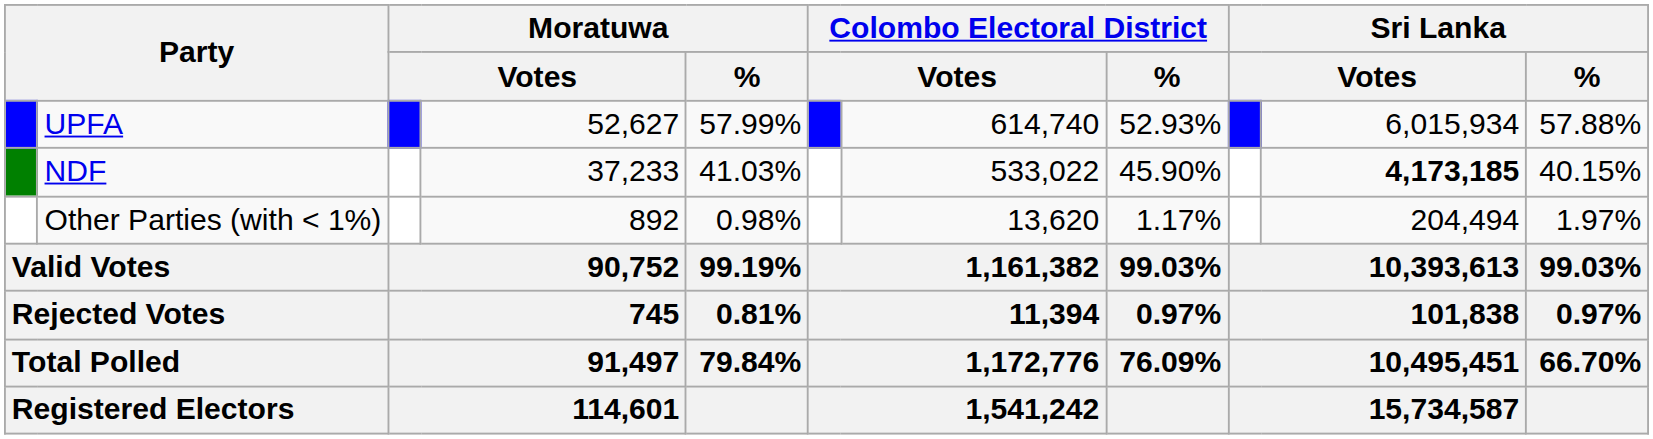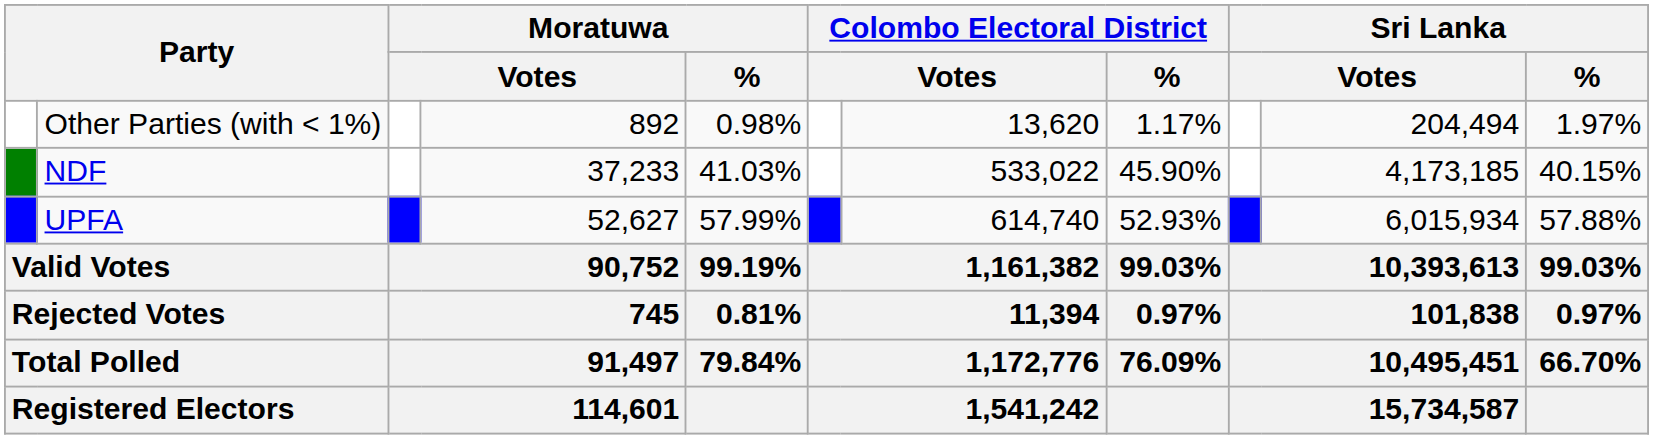rows swapped: UPFA <-> Other Parties (with < 1%)
NDF | column 10: bold -> normal
